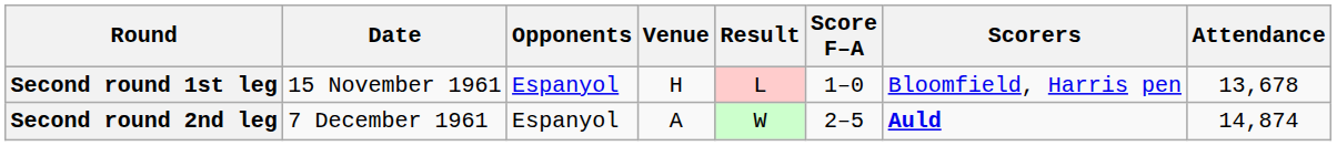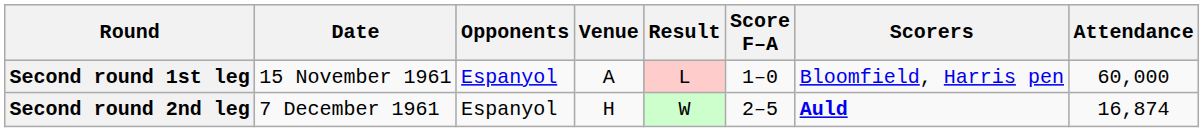Second round 1st leg | Venue: H -> A
Second round 1st leg | Attendance: 13,678 -> 60,000
Second round 2nd leg | Venue: A -> H
Second round 2nd leg | Attendance: 14,874 -> 16,874
